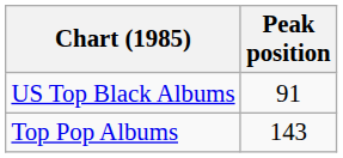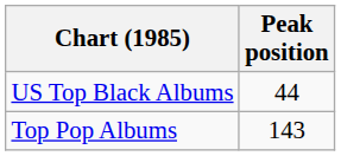US Top Black Albums | Peak position: 91 -> 44
